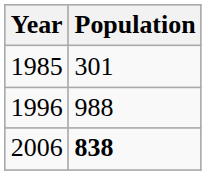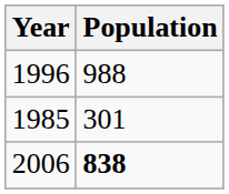rows swapped: 1985 <-> 1996
